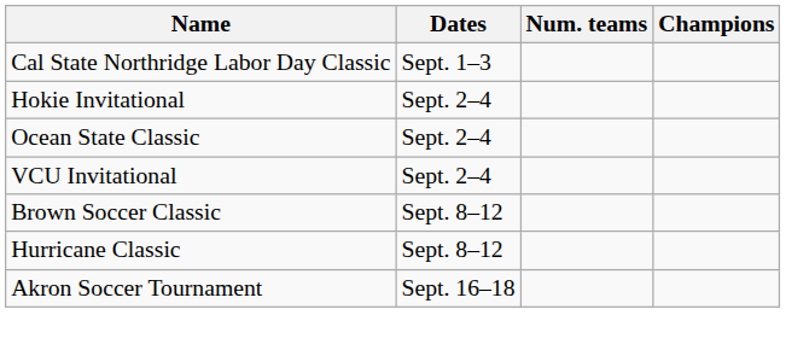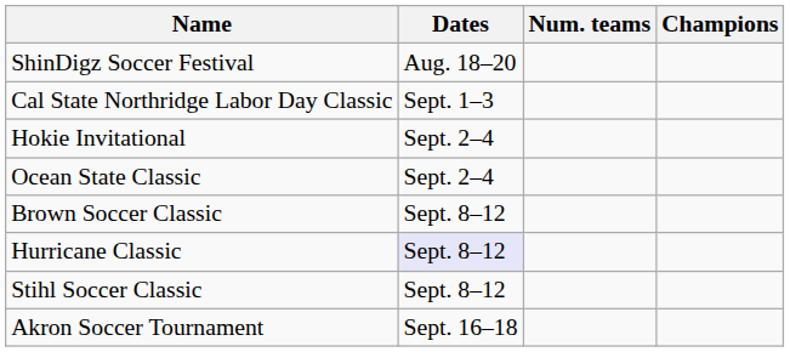+ row: ShinDigz Soccer Festival | Aug. 18–20
- row: VCU Invitational | Sept. 2–4
Hurricane Classic | Dates: no background -> lavender background
+ row: Stihl Soccer Classic | Sept. 8–12
